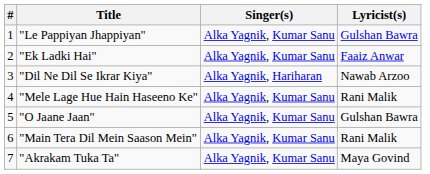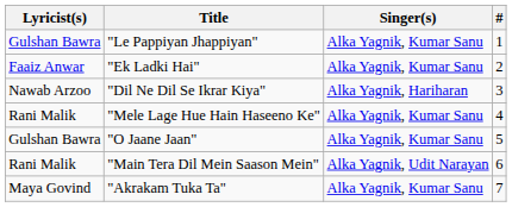columns swapped: # <-> Lyricist(s)
"Main Tera Dil Mein Saason Mein" | Singer(s): Alka Yagnik, Kumar Sanu -> Alka Yagnik, Udit Narayan
